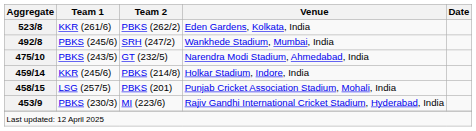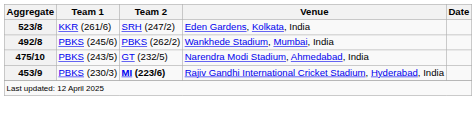KKR (261/6) | Team 2: PBKS (262/2) -> SRH (247/2)
PBKS (245/6) | Team 2: SRH (247/2) -> PBKS (262/2)
- row: 459/14 | KKR (245/6) | PBKS (214/8) | Holkar Stadium, Indore, India
- row: 458/15 | LSG (257/5) | PBKS (201) | Punjab Cricket Association Stadium, Mohali, India
PBKS (230/3) | Team 2: normal -> bold
